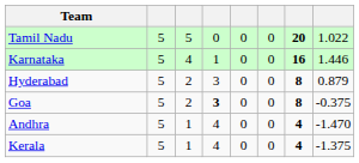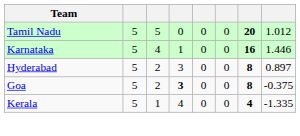Tamil Nadu | column 8: 1.022 -> 1.012
Hyderabad | column 8: 0.879 -> 0.897
- row: Andhra | 5 | 1 | 4 | 0 | 0 | 4 | -1.470
Kerala | column 8: -1.375 -> -1.335
